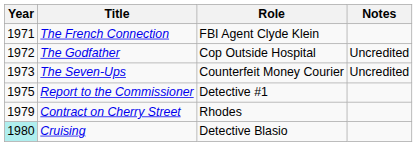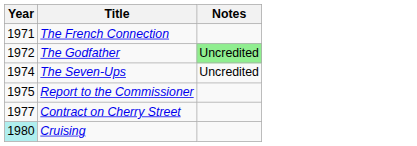- column: Role | FBI Agent Clyde Klein | Cop Outside Hospital | Counterfeit Money Courier | Detective #1 | Rhodes | Detective Blasio
The Godfather | Notes: no background -> lightgreen background
The Seven-Ups | Year: 1973 -> 1974
Contract on Cherry Street | Year: 1979 -> 1977
